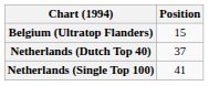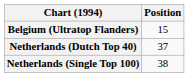Netherlands (Single Top 100) | Position: 41 -> 38
